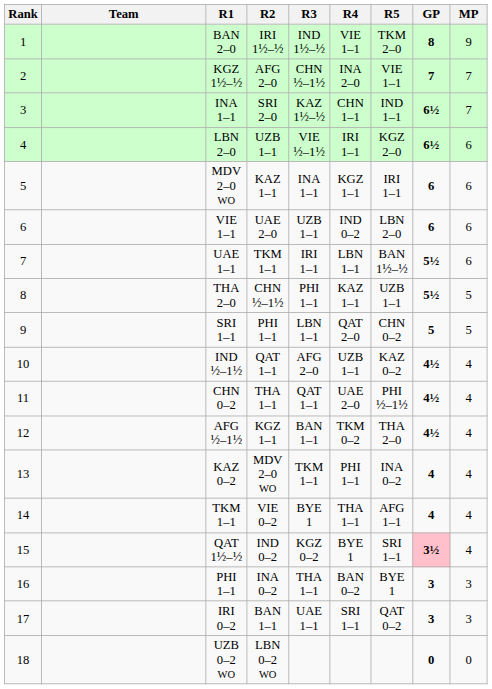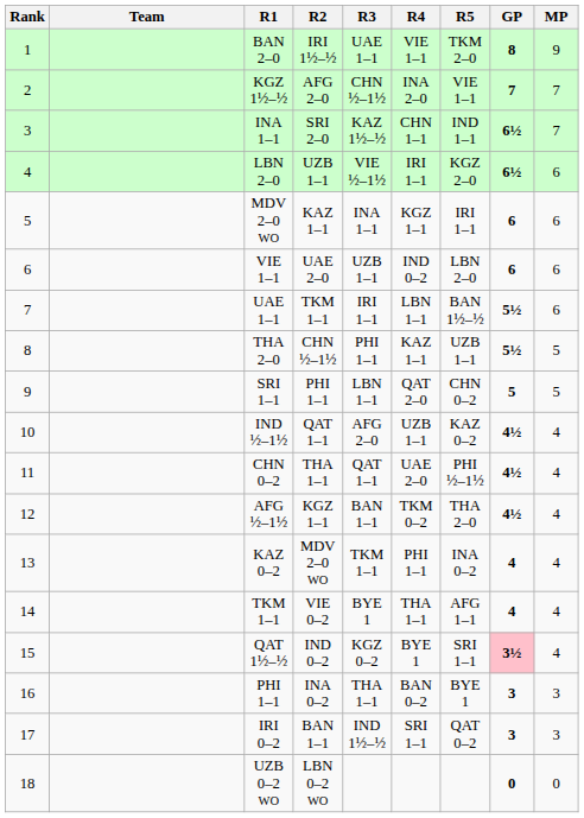BAN 2–0 | R3: IND 1½–½ -> UAE 1–1
IRI 0–2 | R3: UAE 1–1 -> IND 1½–½
